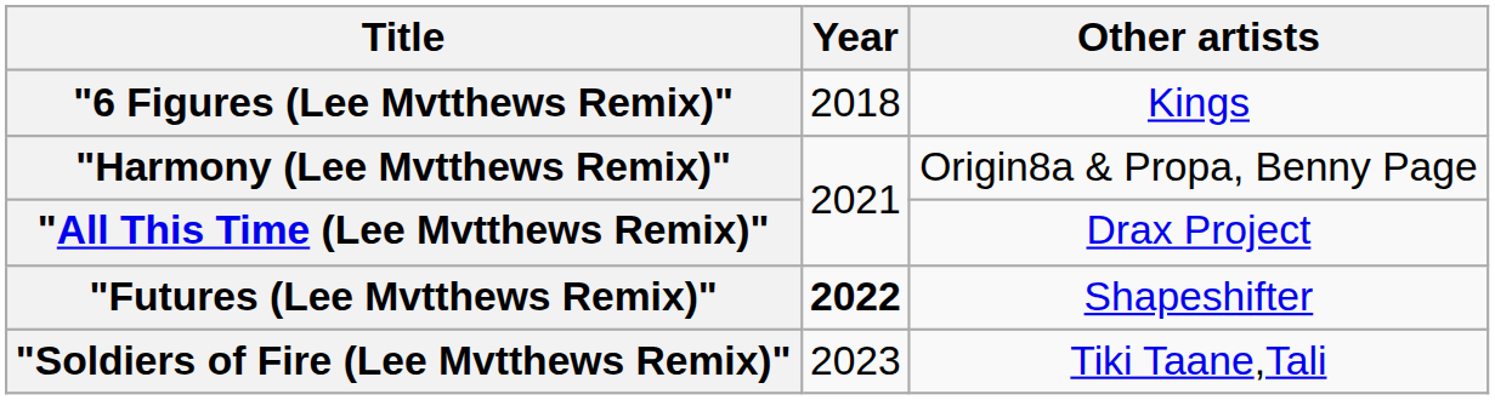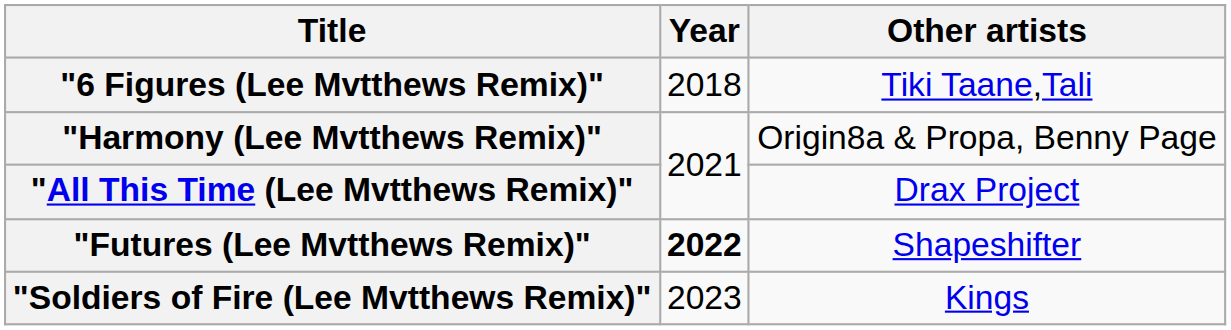"6 Figures (Lee Mvtthews Remix)" | Other artists: Kings -> Tiki Taane,Tali
"Soldiers of Fire (Lee Mvtthews Remix)" | Other artists: Tiki Taane,Tali -> Kings
